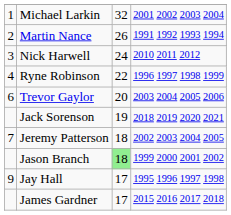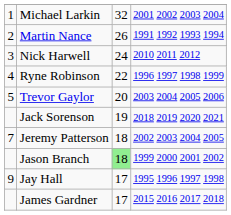Trevor Gaylor | column 1: 6 -> 5
